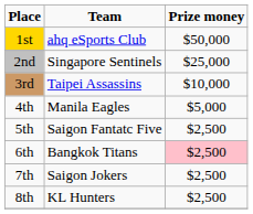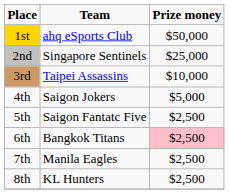4th | Team: Manila Eagles -> Saigon Jokers
7th | Team: Saigon Jokers -> Manila Eagles
